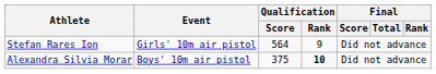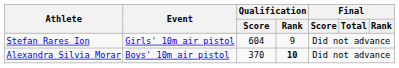Stefan Rares Ion | Qualification / Score: 564 -> 604
Alexandra Silvia Morar | Qualification / Score: 375 -> 370
